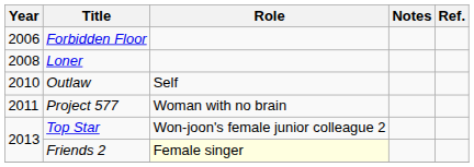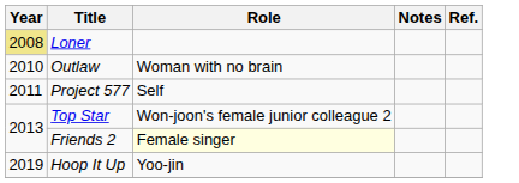- row: 2006 | Forbidden Floor
Loner | Year: no background -> khaki background
Outlaw | Role: Self -> Woman with no brain
Project 577 | Role: Woman with no brain -> Self
+ row: 2019 | Hoop It Up | Yoo-jin
